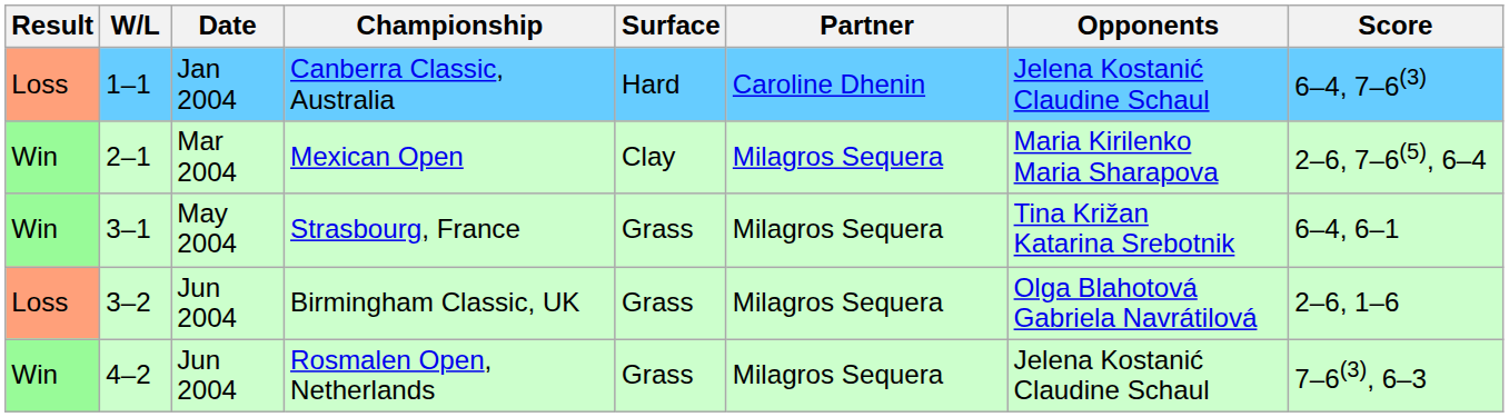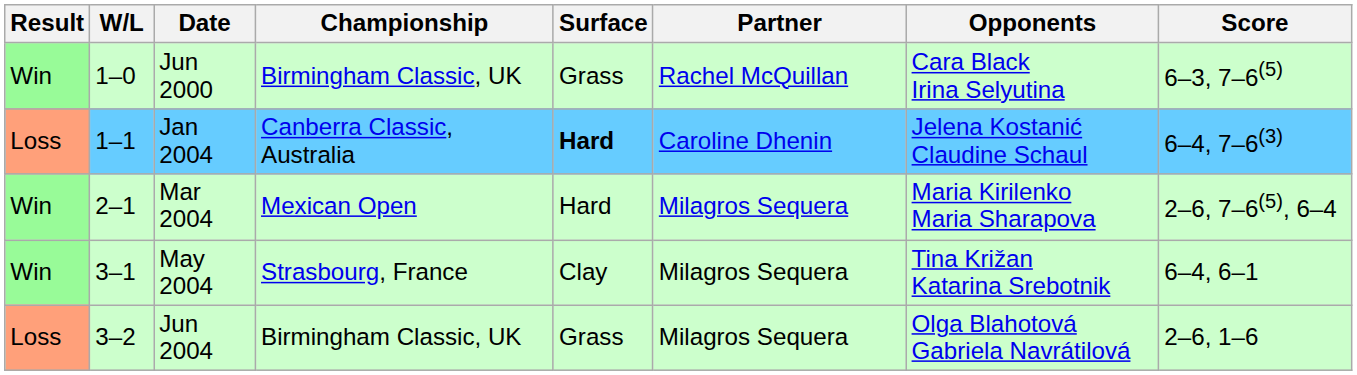+ row: Win | 1–0 | Jun 2000 | Birmingham Classic, UK | Grass | Rachel McQuillan | Cara Black Irina Selyutina | 6–3, 7–6(5)
1–1 | Surface: normal -> bold
2–1 | Surface: Clay -> Hard
3–1 | Surface: Grass -> Clay
- row: Win | 4–2 | Jun 2004 | Rosmalen Open, Netherlands | Grass | Milagros Sequera | Jelena Kostanić Claudine Schaul | 7–6(3), 6–3
